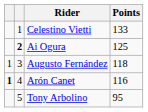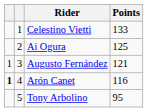Ai Ogura | column 2: bold -> normal
Augusto Fernández | Points: 118 -> 121
